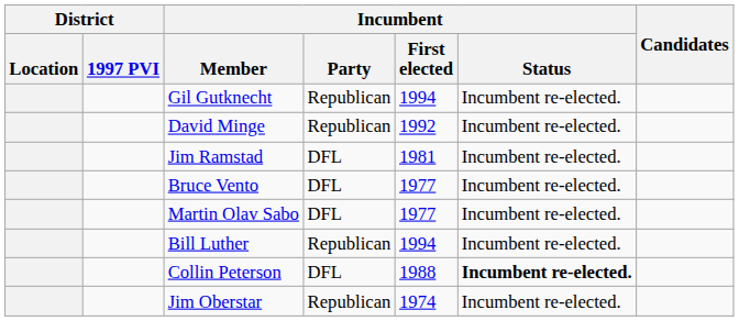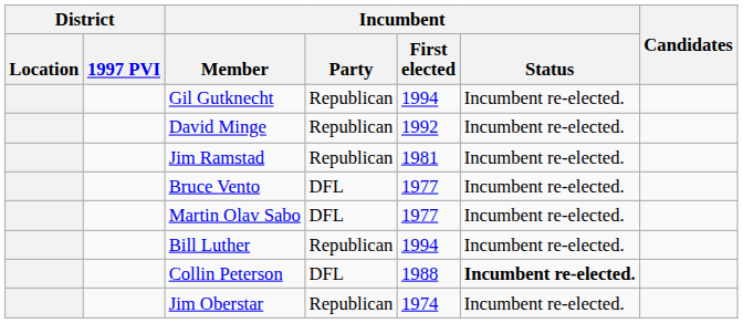Jim Ramstad | Incumbent / Party: DFL -> Republican
